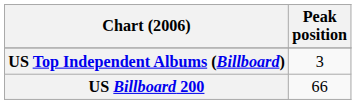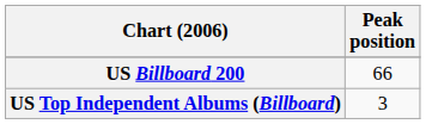rows swapped: US Billboard 200 <-> US Top Independent Albums (Billboard)
